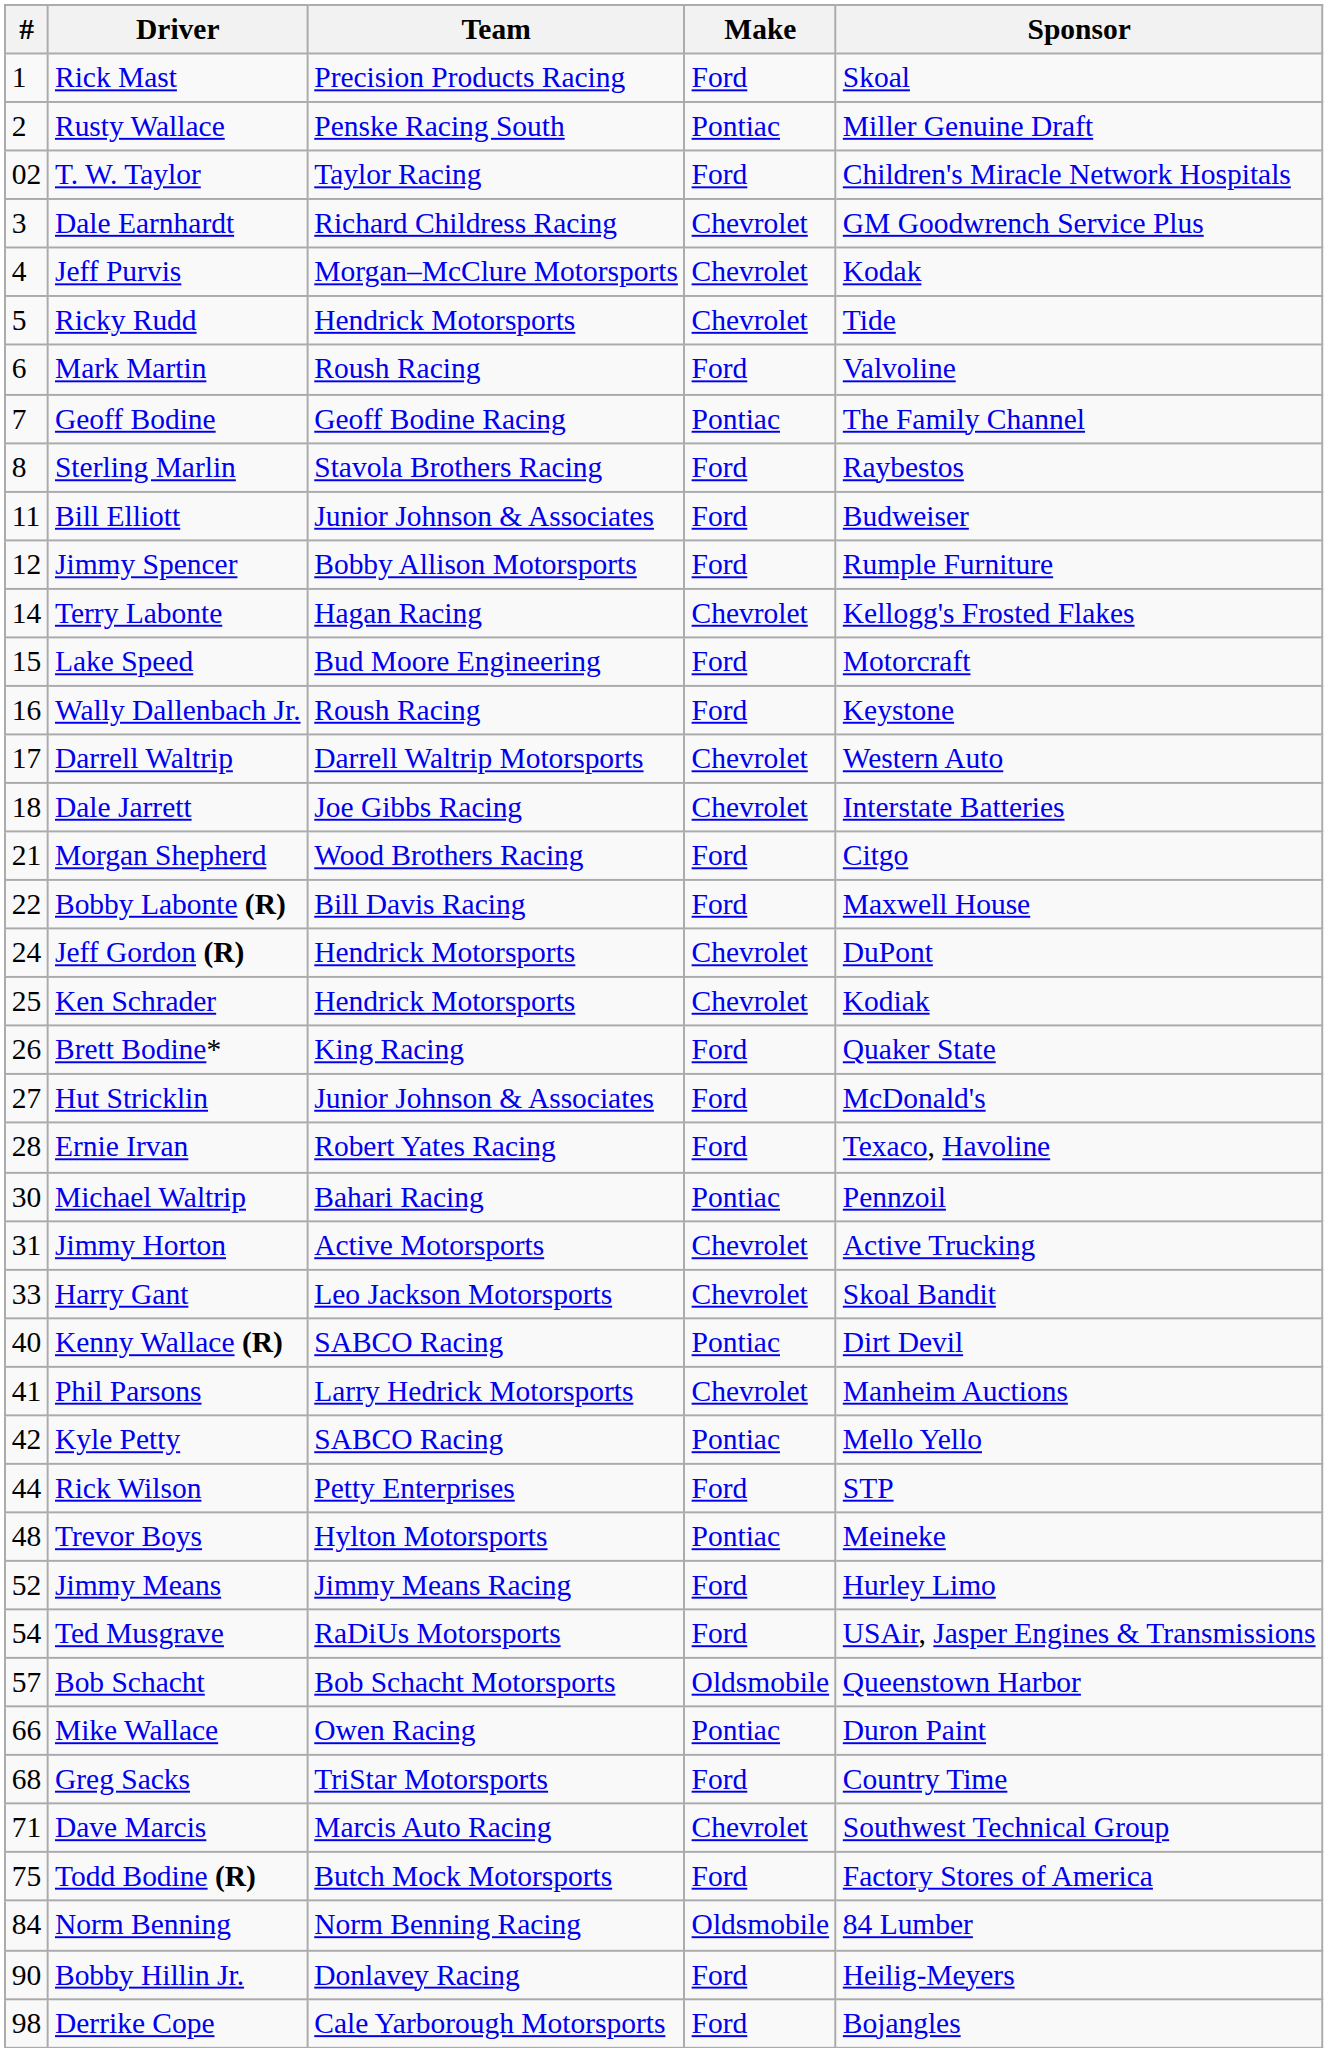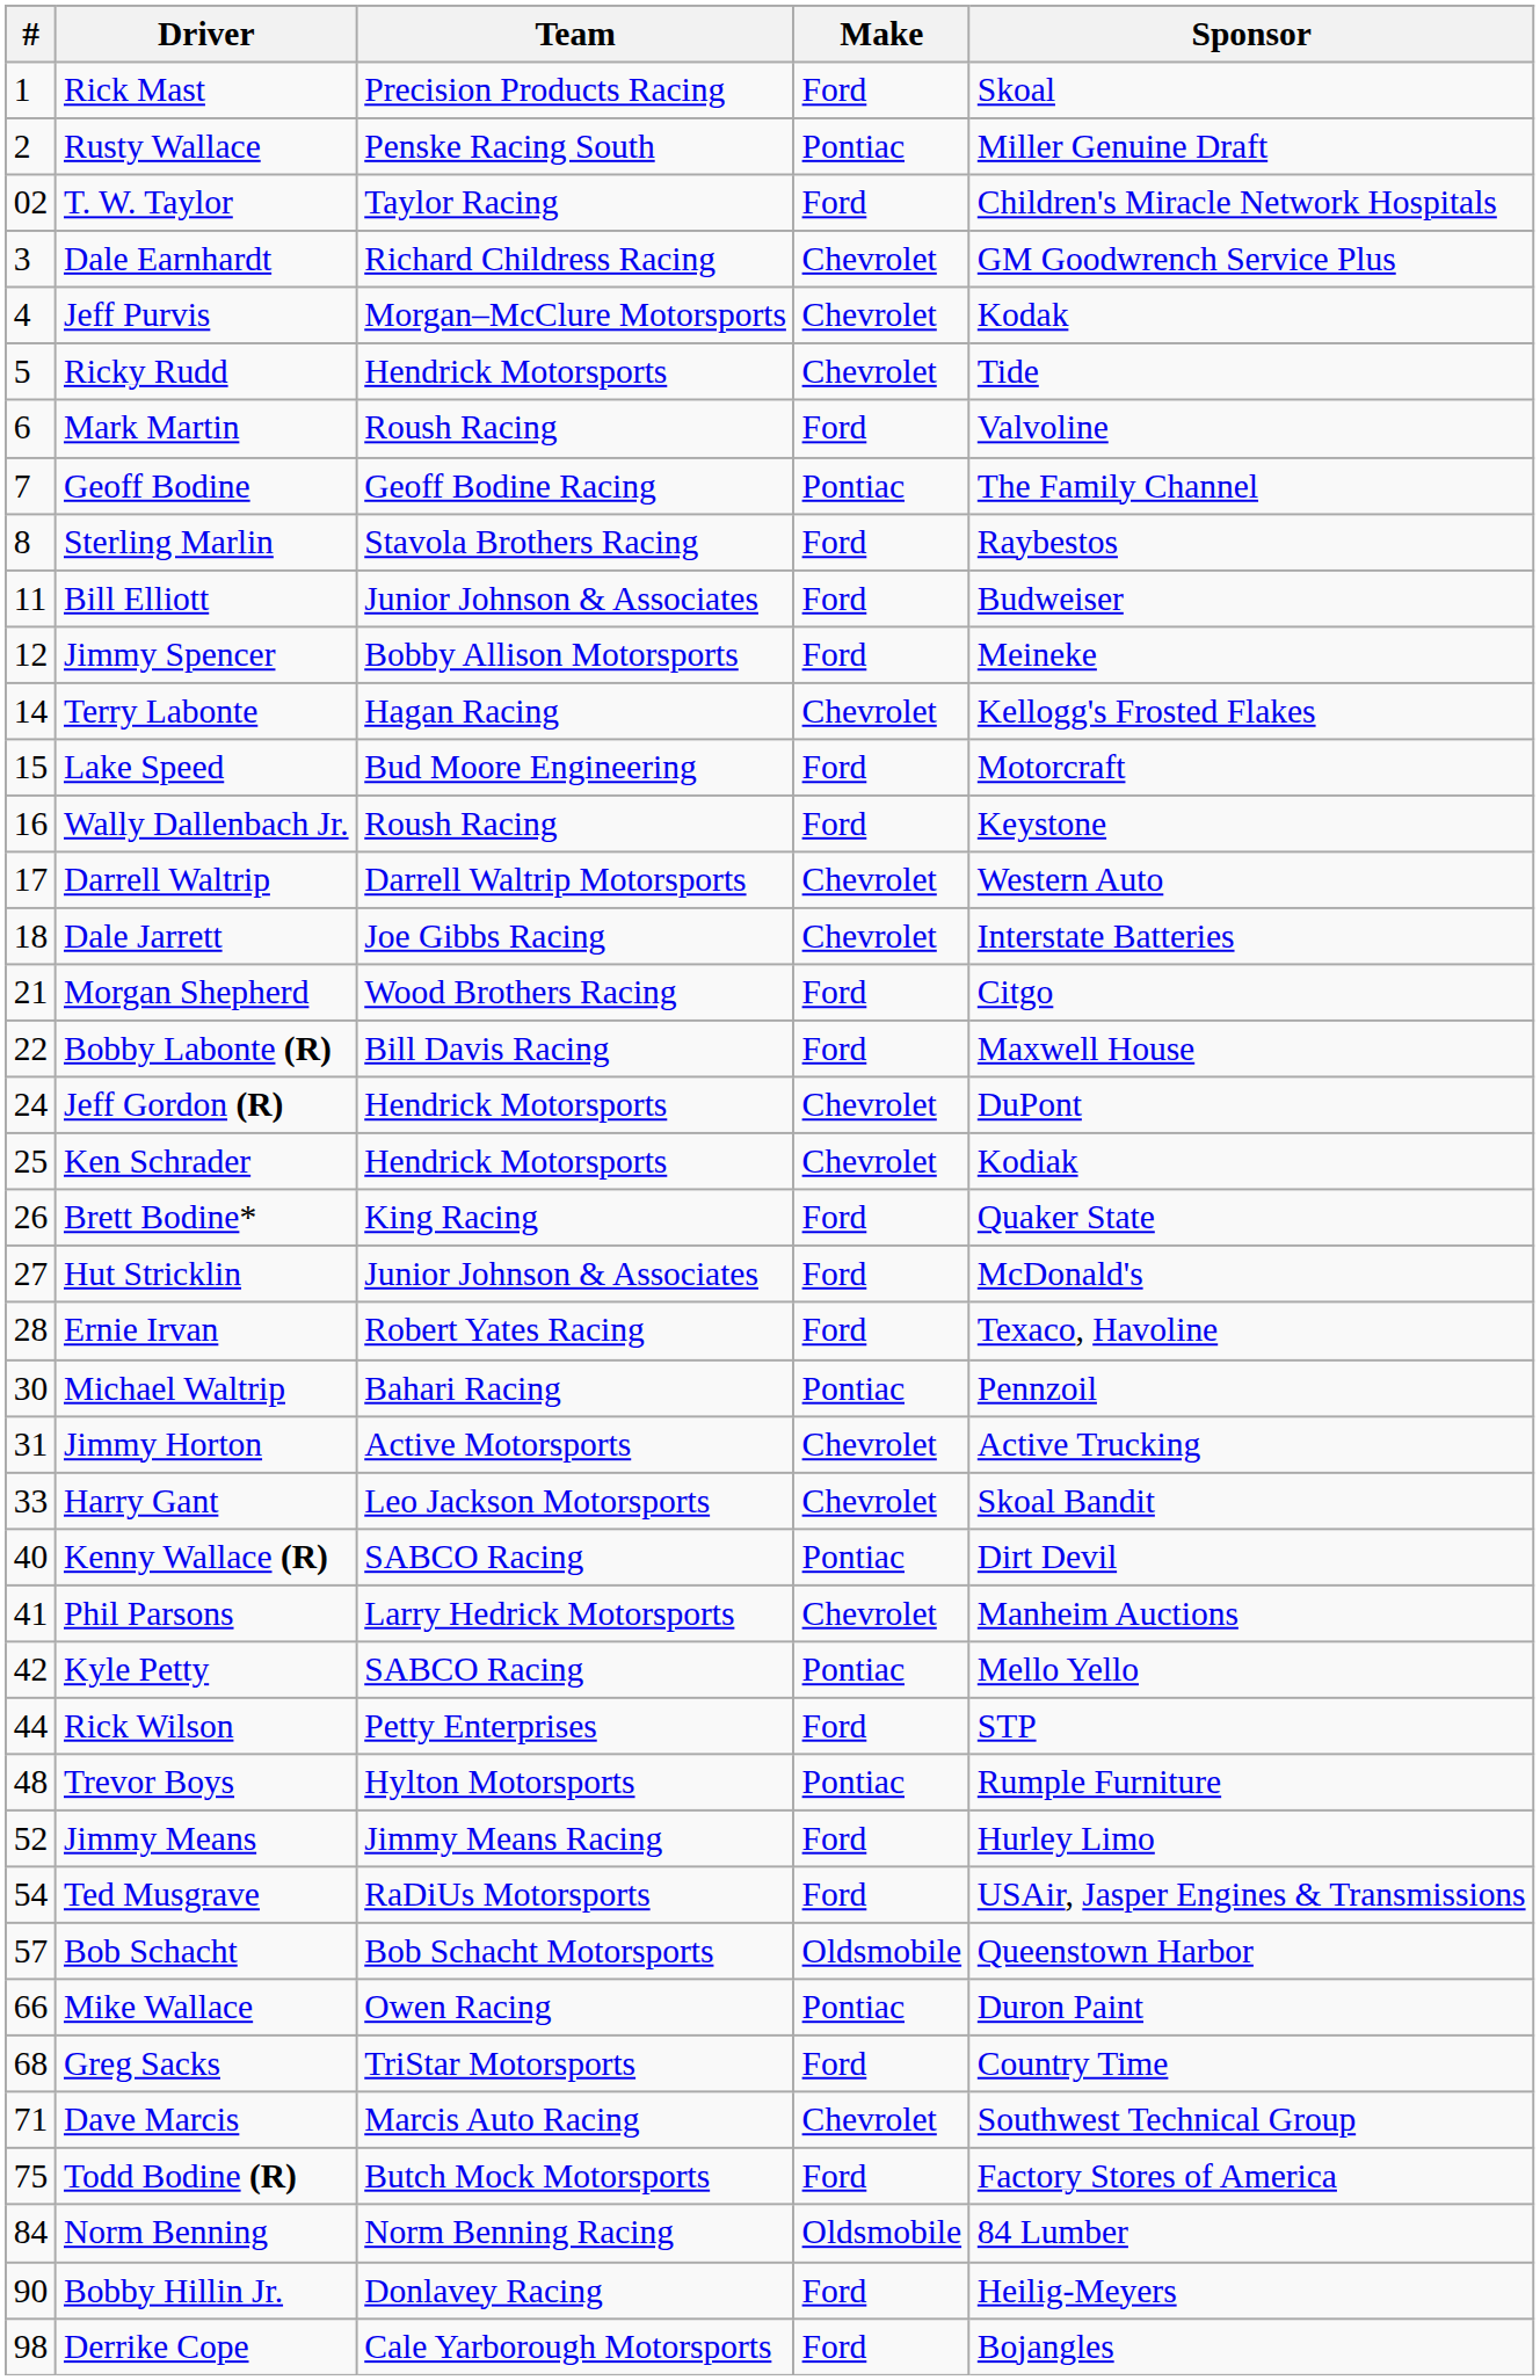Jimmy Spencer | Sponsor: Rumple Furniture -> Meineke
Trevor Boys | Sponsor: Meineke -> Rumple Furniture
